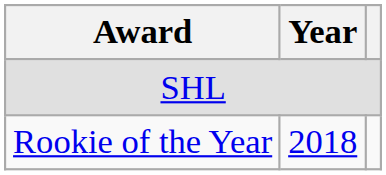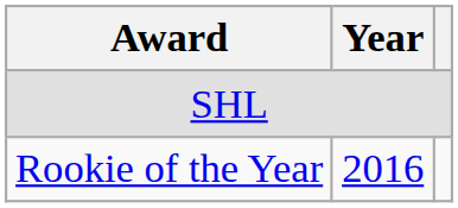Rookie of the Year | Year: 2018 -> 2016
